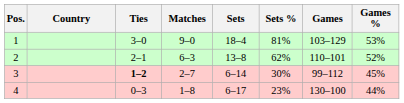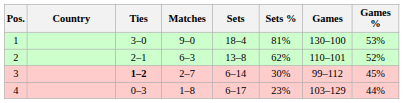1 | Games: 103–129 -> 130–100
4 | Games: 130–100 -> 103–129
